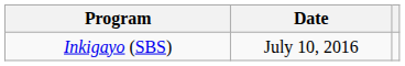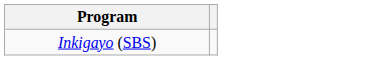- column: Date | July 10, 2016
